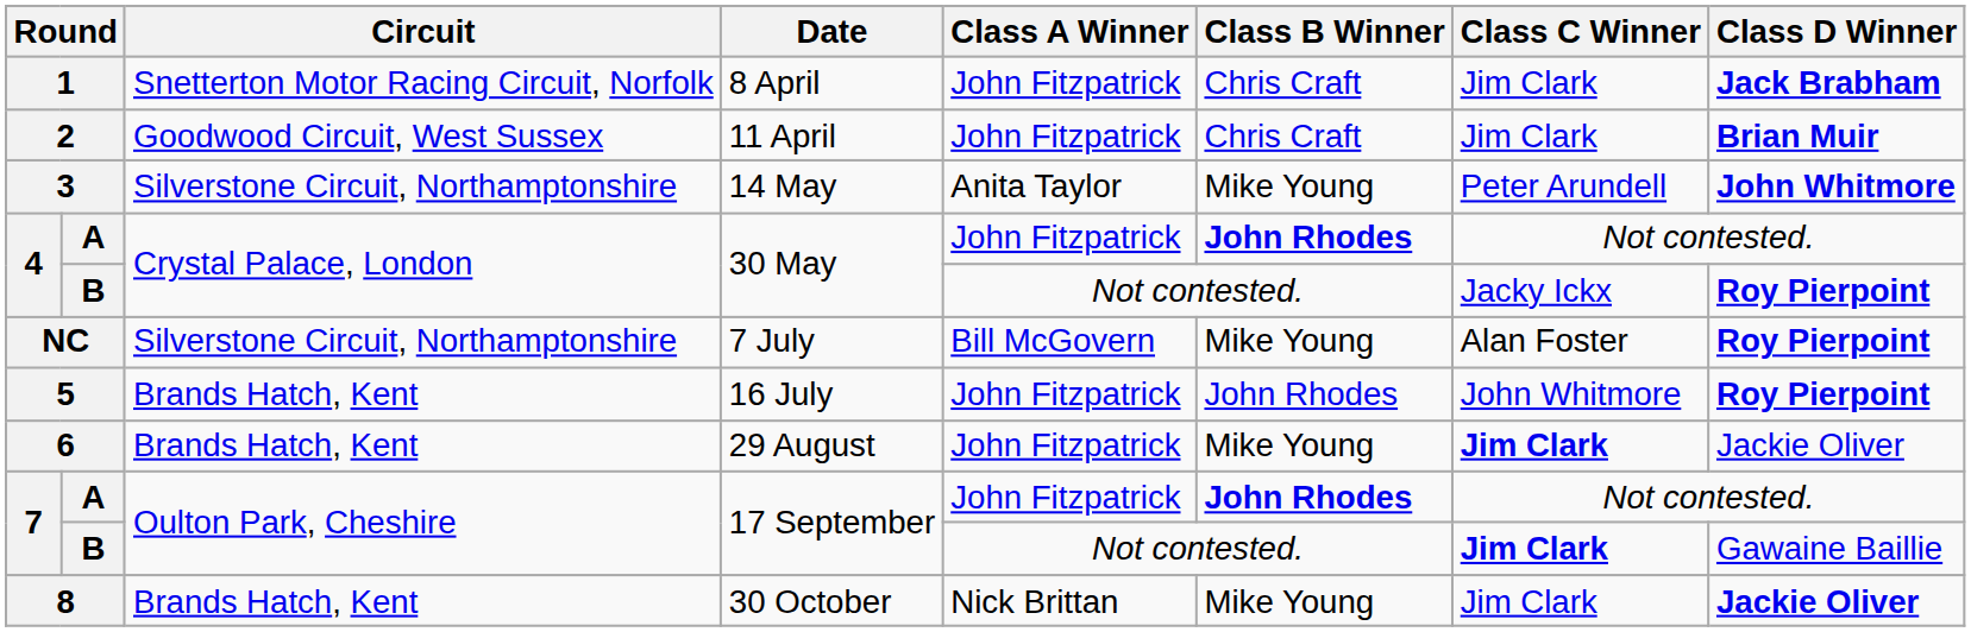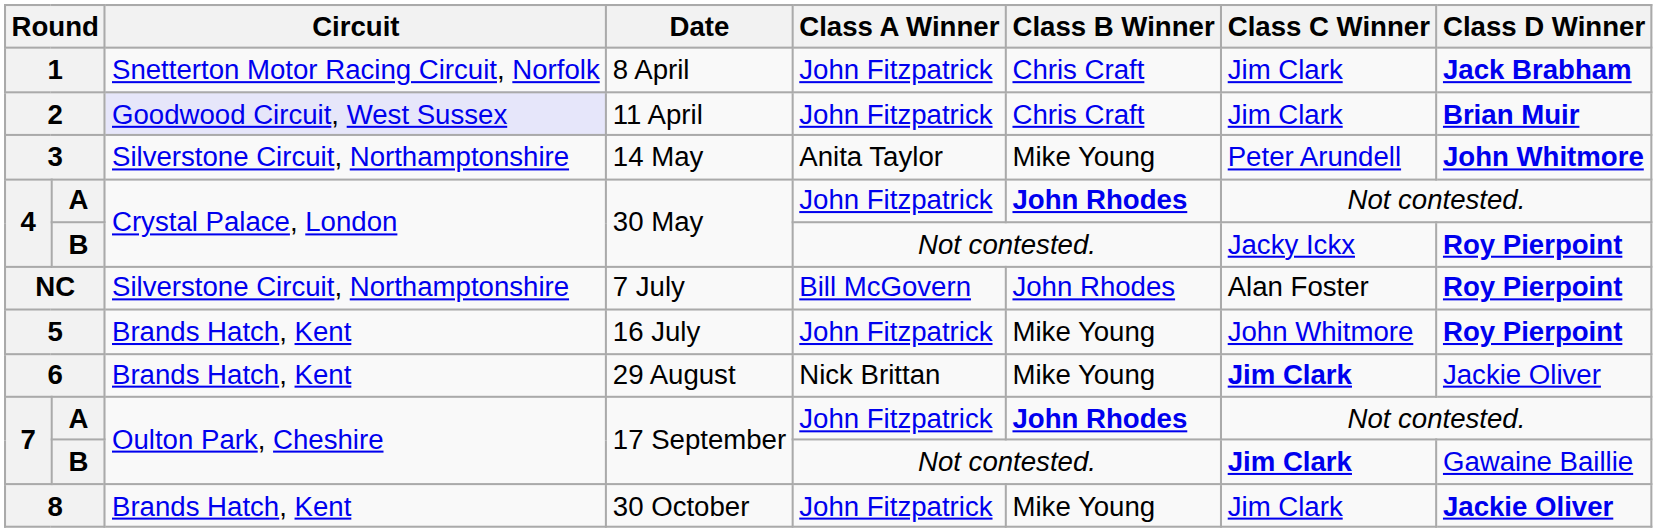2 | Circuit: no background -> lavender background
NC | Class B Winner: Mike Young -> John Rhodes
5 | Class B Winner: John Rhodes -> Mike Young
6 | Class A Winner: John Fitzpatrick -> Nick Brittan
8 | Class A Winner: Nick Brittan -> John Fitzpatrick
